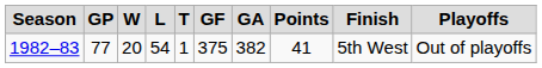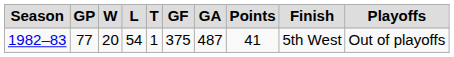1982–83 | GA: 382 -> 487
